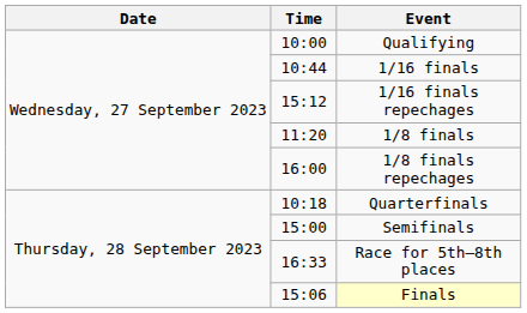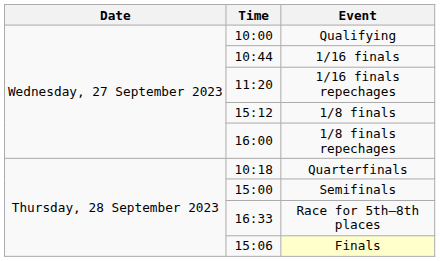1/16 finals repechages | Time: 15:12 -> 11:20
1/8 finals | Time: 11:20 -> 15:12
